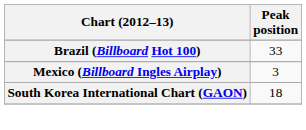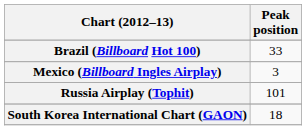+ row: Russia Airplay (Tophit) | 101
